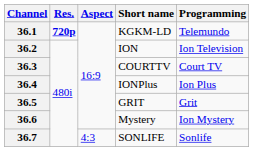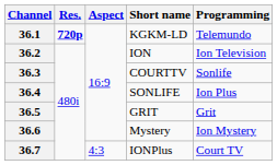36.3 | Programming: Court TV -> Sonlife
36.4 | Short name: IONPlus -> SONLIFE
36.7 | Short name: SONLIFE -> IONPlus
36.7 | Programming: Sonlife -> Court TV
